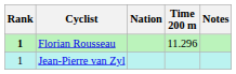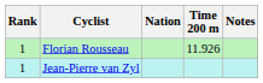Florian Rousseau | Rank: bold -> normal
Florian Rousseau | Time 200 m: 11.296 -> 11.926
